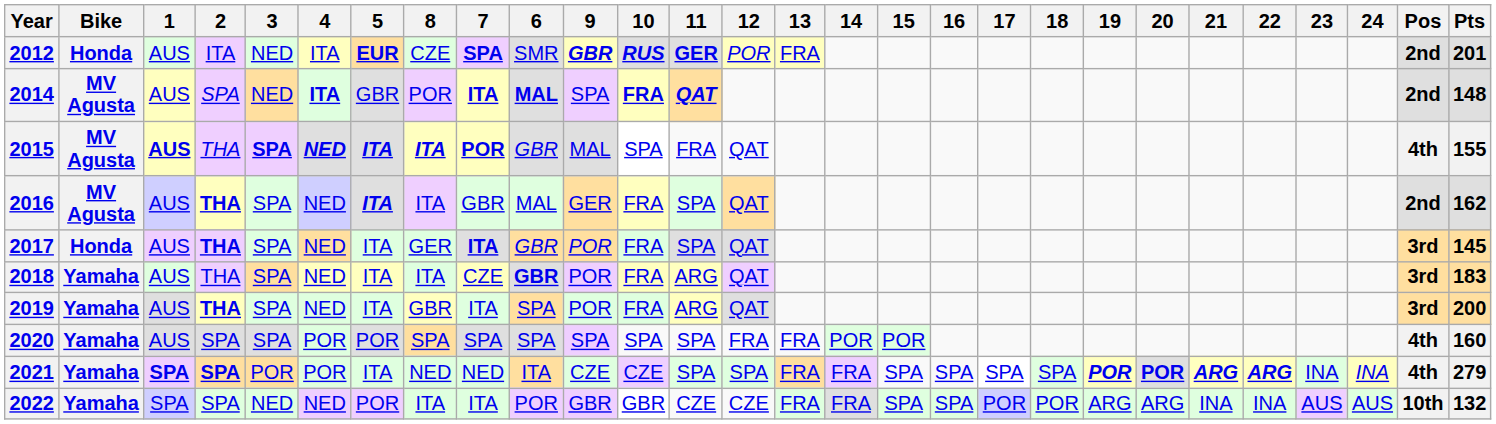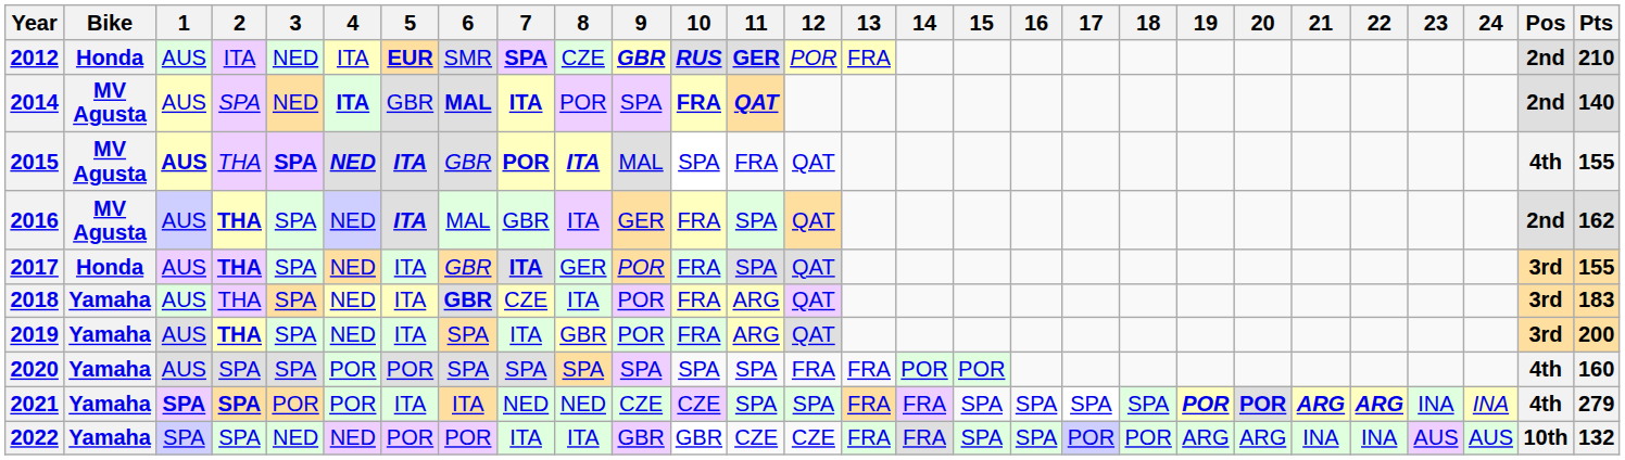columns swapped: 6 <-> 8
2012 | Pts: 201 -> 210
2014 | Pts: 148 -> 140
2017 | Pts: 145 -> 155
